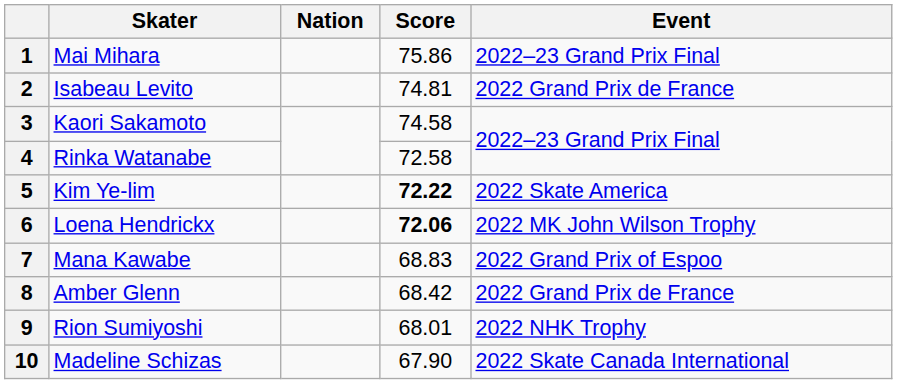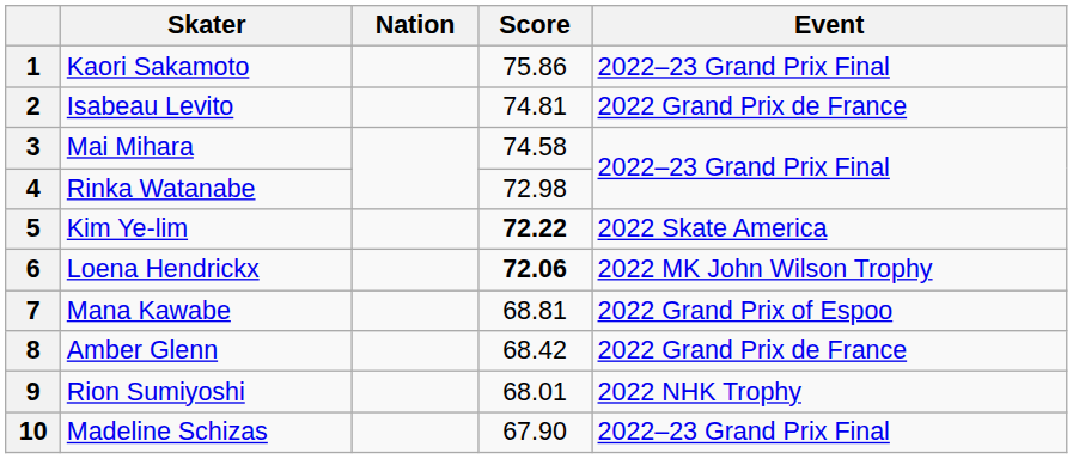1 | Skater: Mai Mihara -> Kaori Sakamoto
3 | Skater: Kaori Sakamoto -> Mai Mihara
4 | Score: 72.58 -> 72.98
7 | Score: 68.83 -> 68.81
10 | Event: 2022 Skate Canada International -> 2022–23 Grand Prix Final
